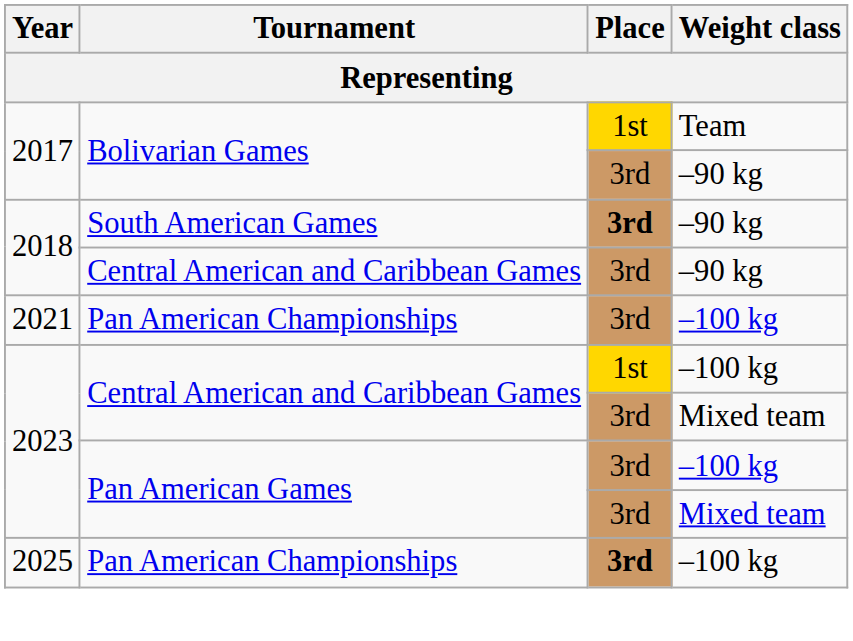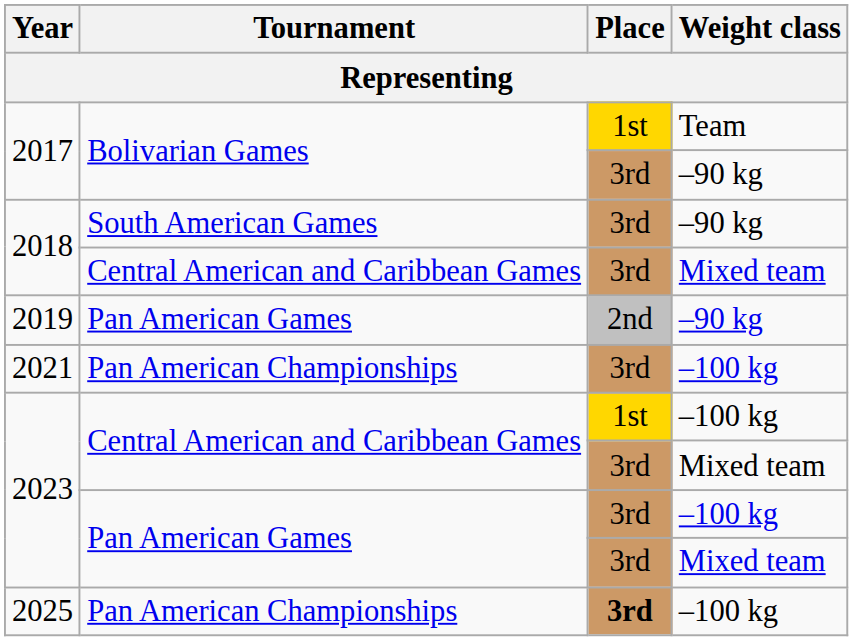2018 / South American Games | Place: bold -> normal
2018 / Central American and Caribbean Games | Weight class: –90 kg -> Mixed team
+ row: 2019 | Pan American Games | 2nd | –90 kg
